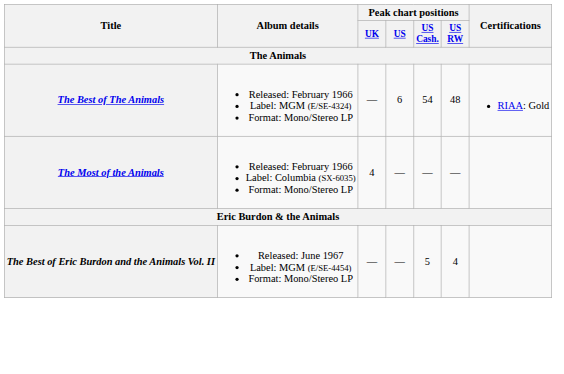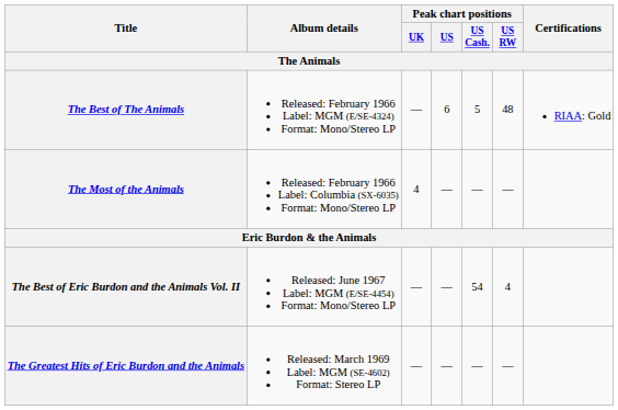The Best of The Animals | Peak chart positions / US Cash.: 54 -> 5
The Best of Eric Burdon and the Animals Vol. II | Peak chart positions / US Cash.: 5 -> 54
+ row: The Greatest Hits of Eric Burdon and the Animals | Released: March 1969 Label: MGM (SE-4602) Format: Stereo LP | — | — | — | —
